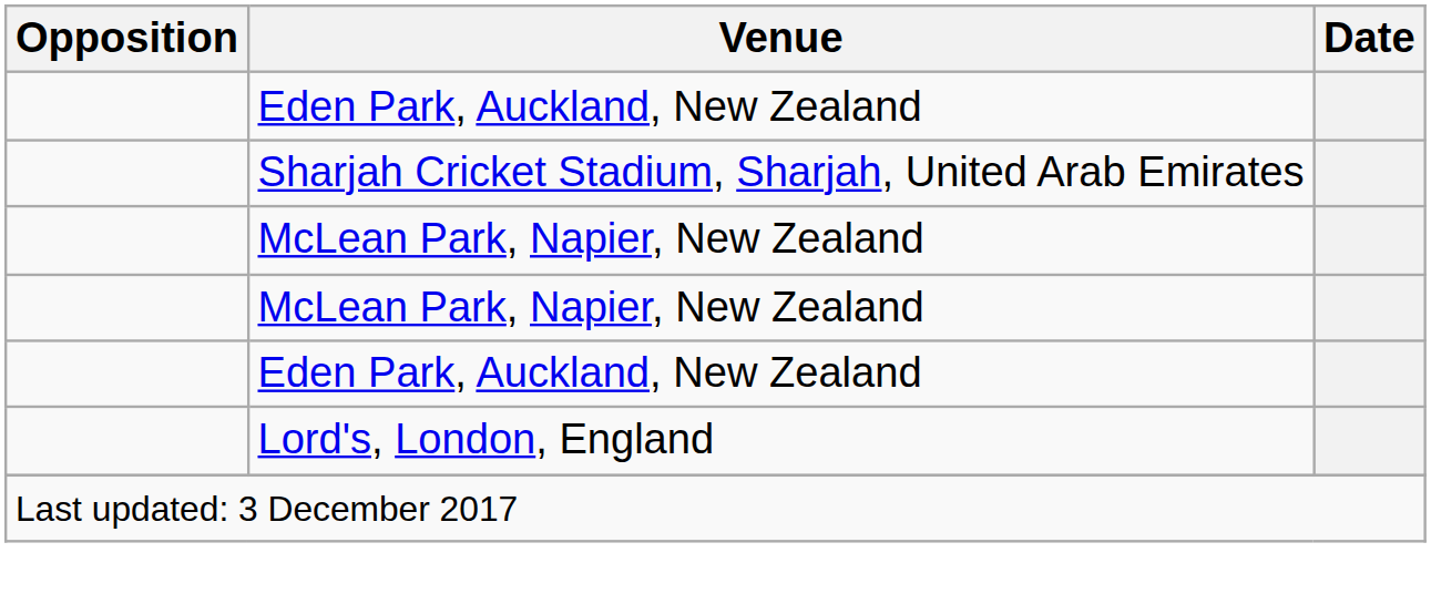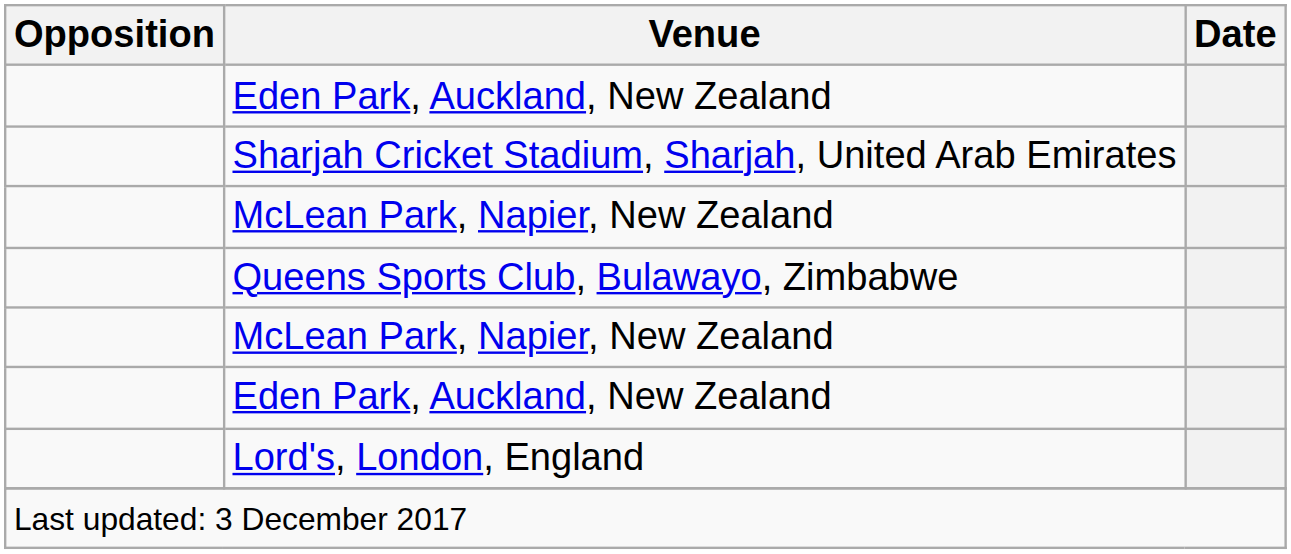+ row: Queens Sports Club, Bulawayo, Zimbabwe
